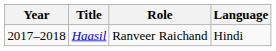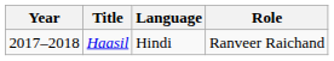columns swapped: Language <-> Role
